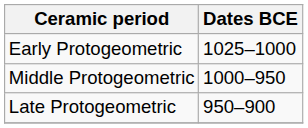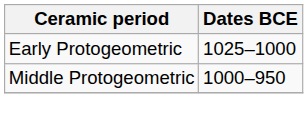- row: Late Protogeometric | 950–900
